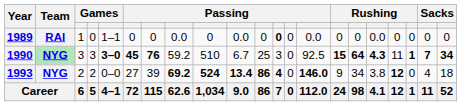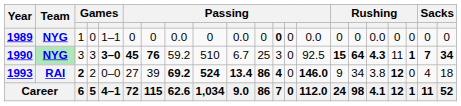1989 | Team: RAI -> NYG
1993 | Team: NYG -> RAI
1993 | column 3: normal -> bold
